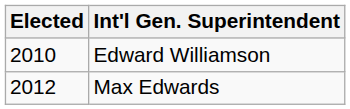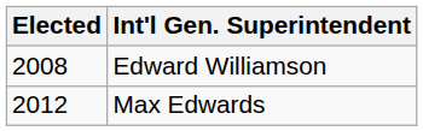Edward Williamson | Elected: 2010 -> 2008
